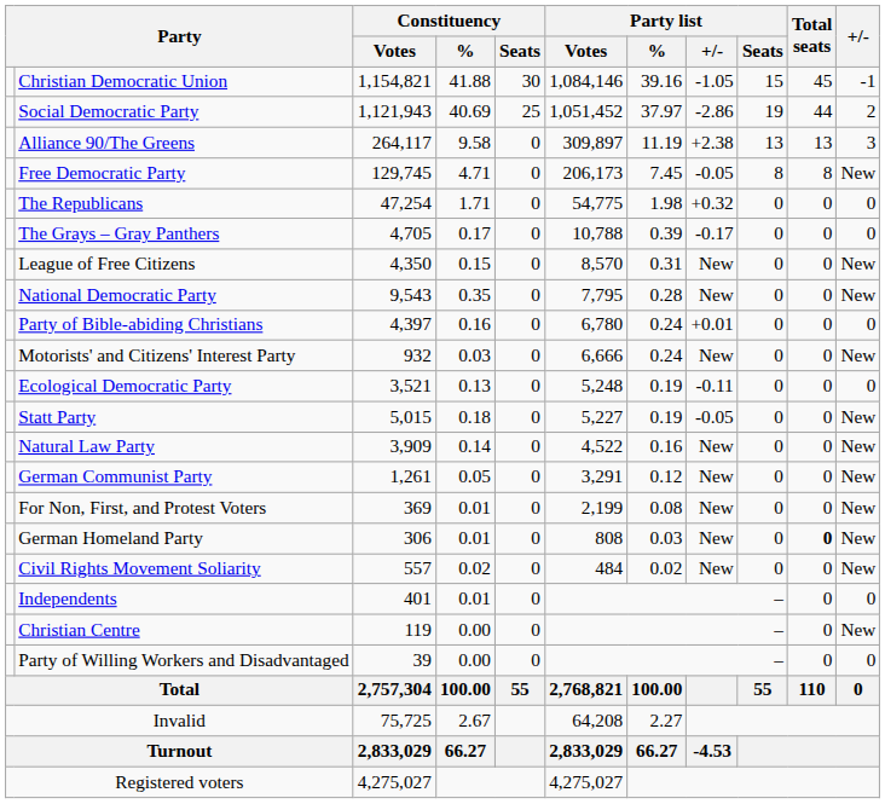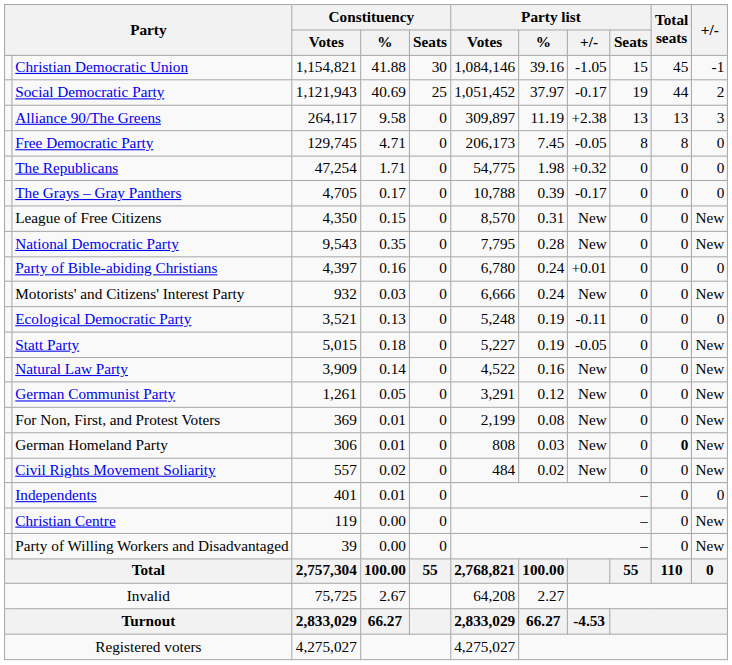Social Democratic Party | Party list / +/-: -2.86 -> -0.17
Free Democratic Party | +/-: New -> 0
Party of Willing Workers and Disadvantaged | +/-: 0 -> New
